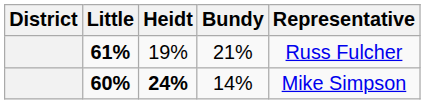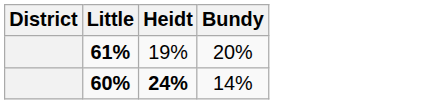- column: Representative | Russ Fulcher | Mike Simpson
61% | Bundy: 21% -> 20%
